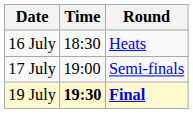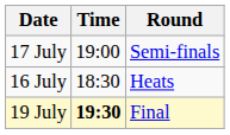rows swapped: 16 July <-> 17 July
19 July | Round: bold -> normal
